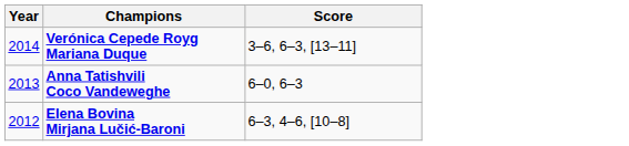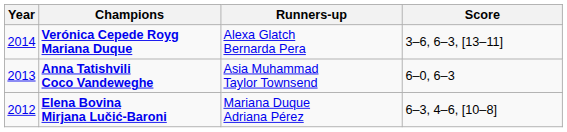+ column: Runners-up | Alexa Glatch Bernarda Pera | Asia Muhammad Taylor Townsend | Mariana Duque Adriana Pérez
